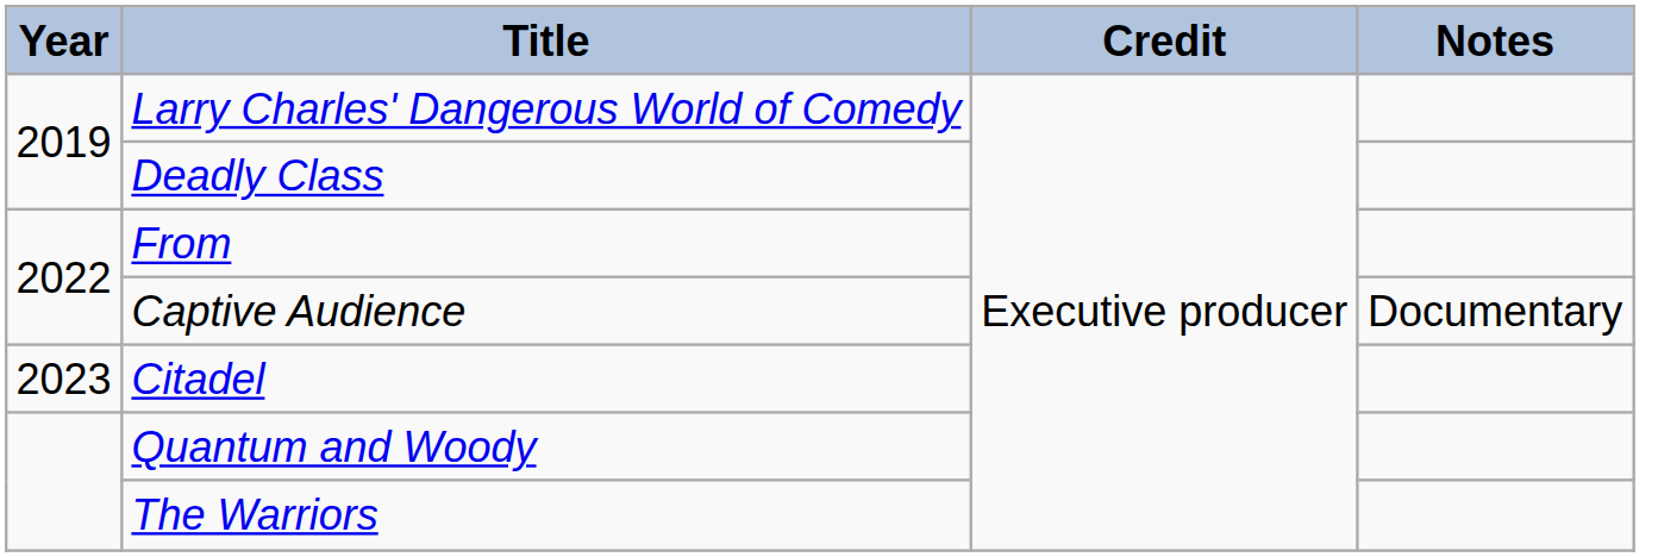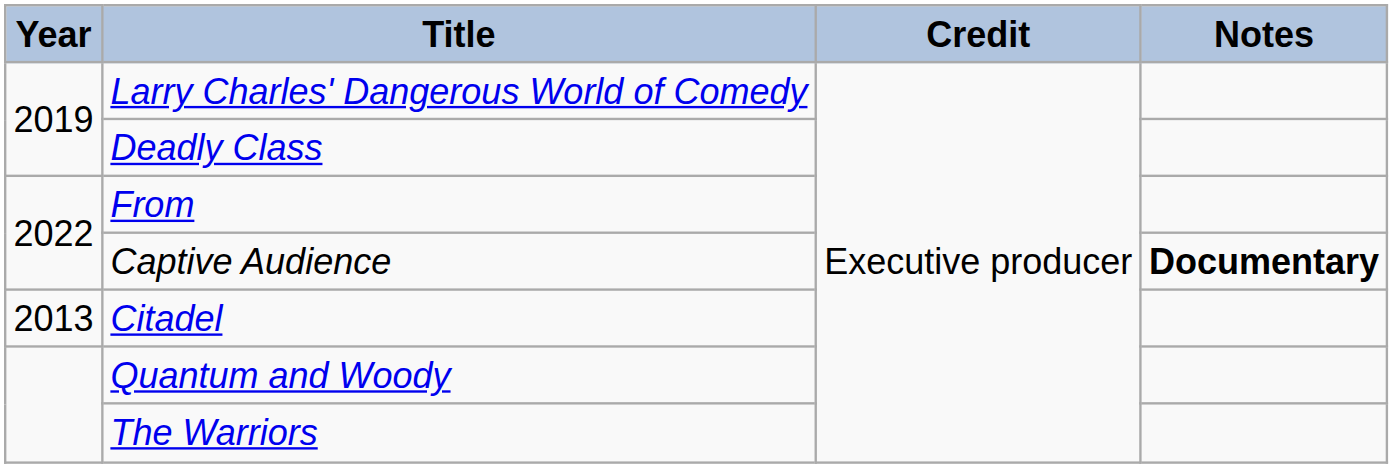Captive Audience | Notes: normal -> bold
Citadel | Year: 2023 -> 2013
